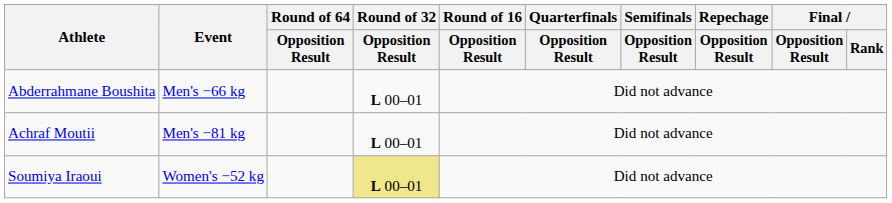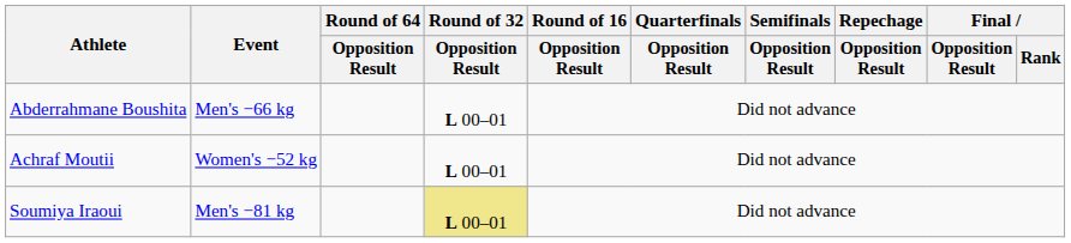Achraf Moutii | Event: Men's −81 kg -> Women's −52 kg
Soumiya Iraoui | Event: Women's −52 kg -> Men's −81 kg
